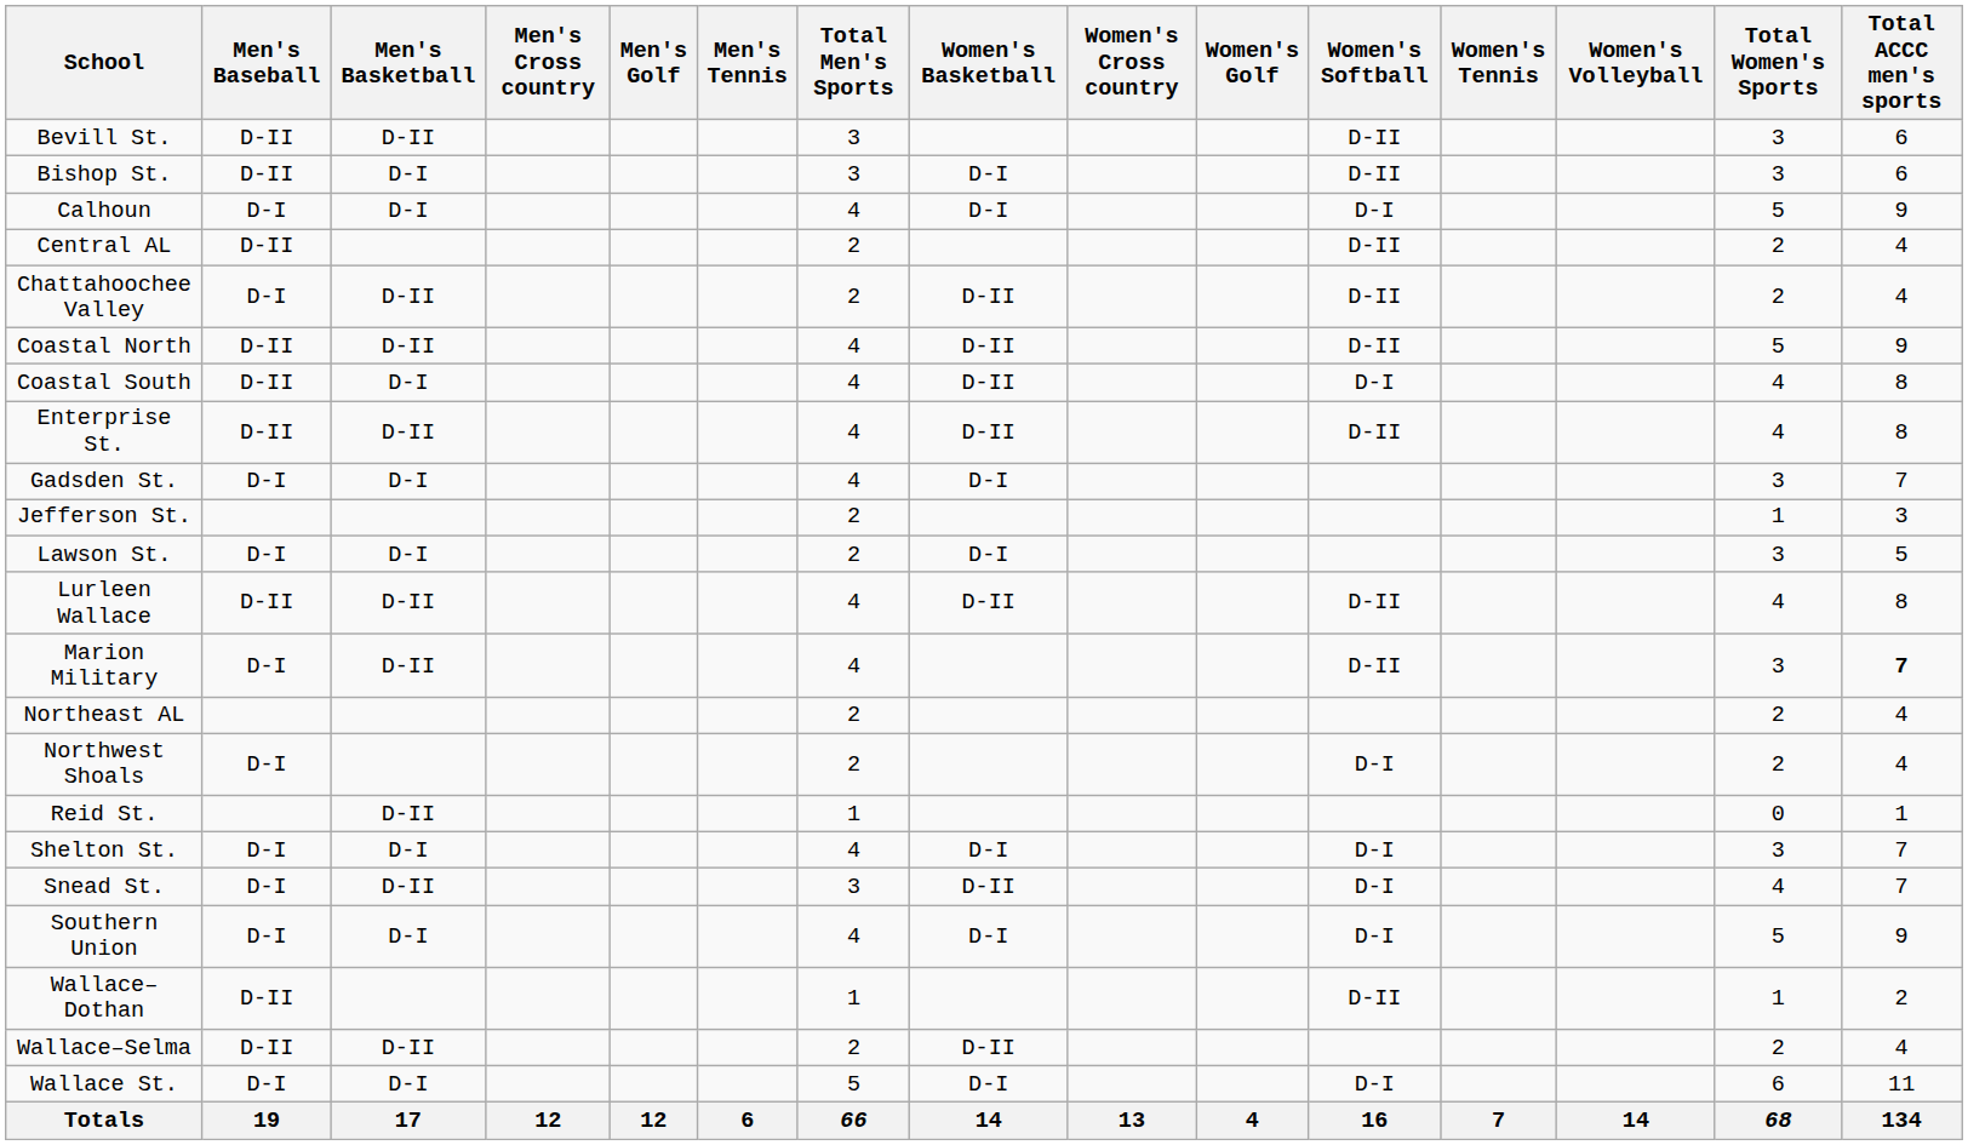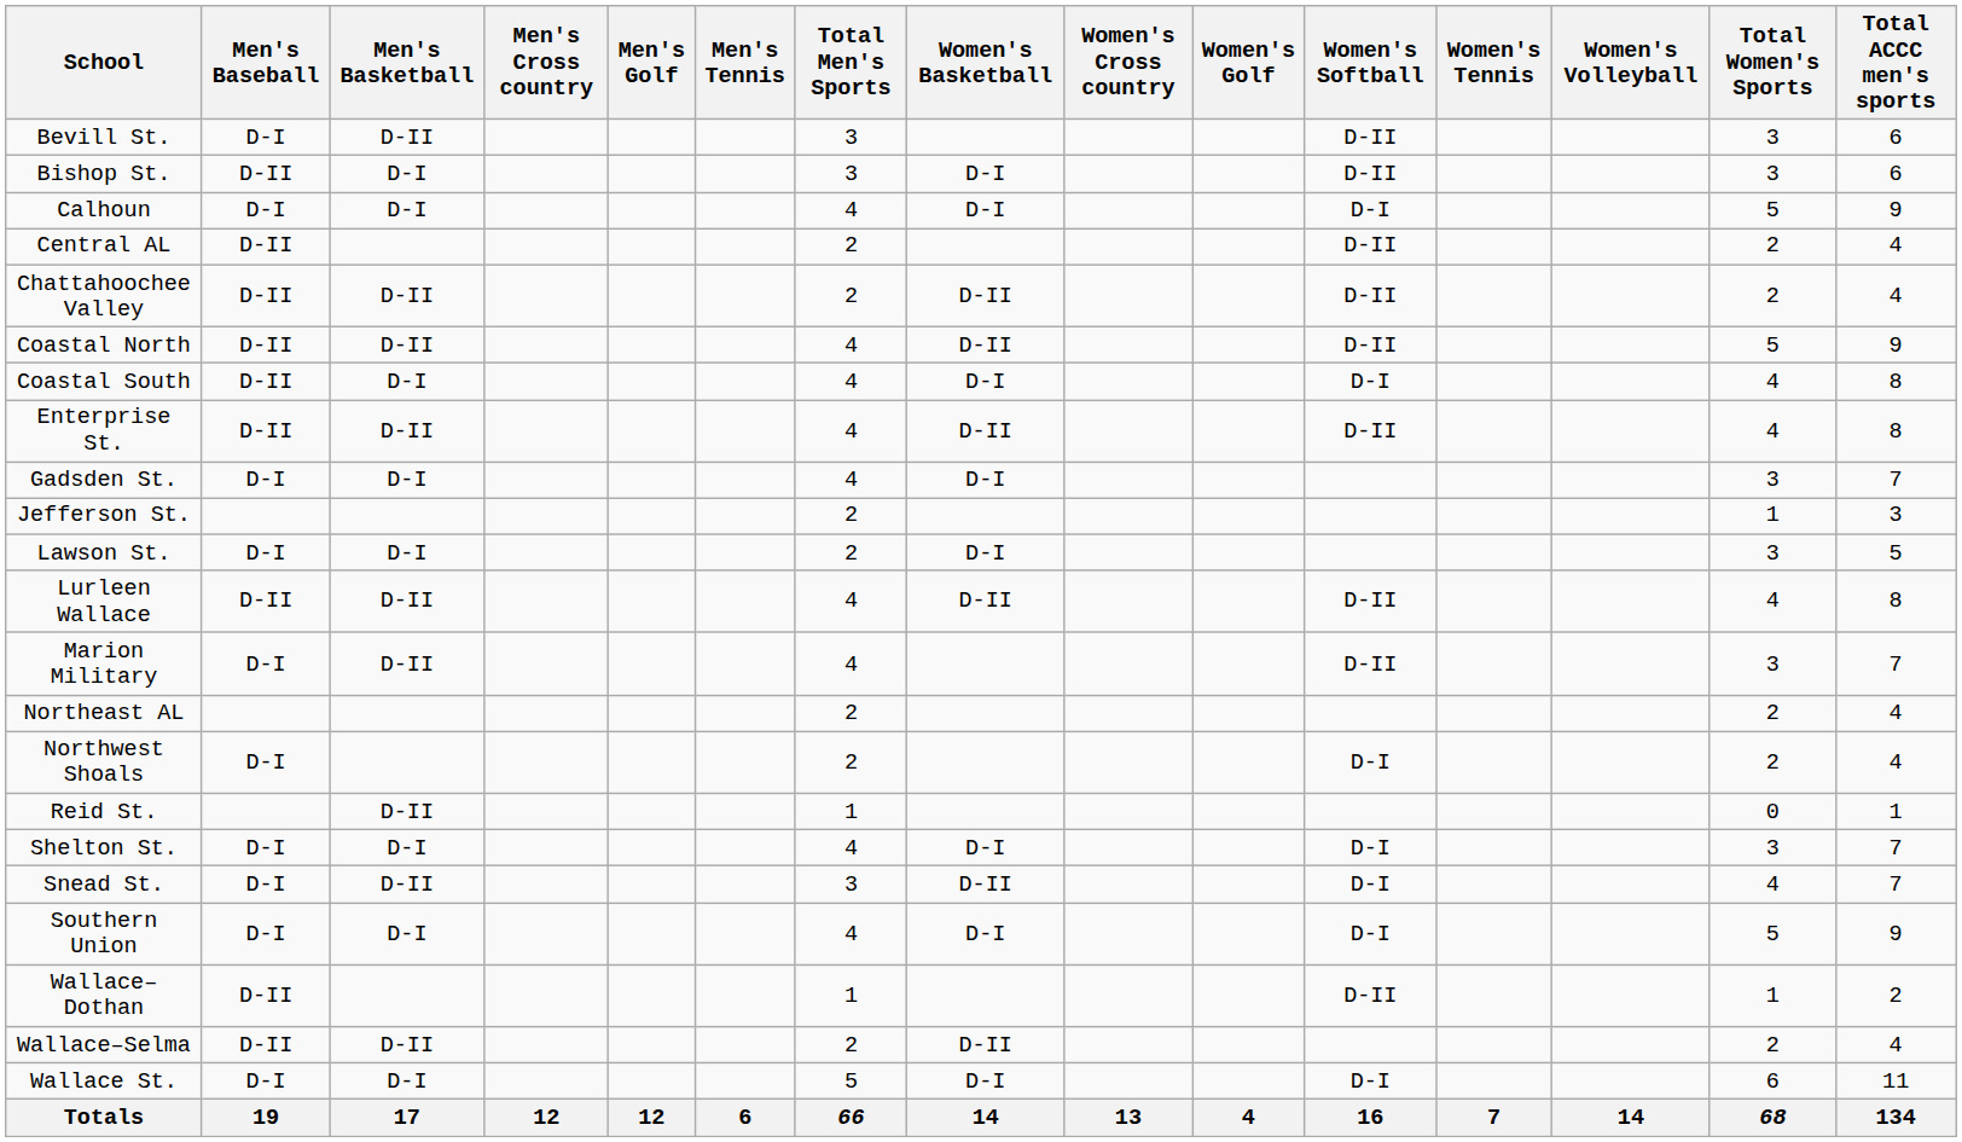Bevill St. | Men's Baseball: D-II -> D-I
Chattahoochee Valley | Men's Baseball: D-I -> D-II
Coastal South | Women's Basketball: D-II -> D-I
Marion Military | Total ACCC men's sports: bold -> normal
